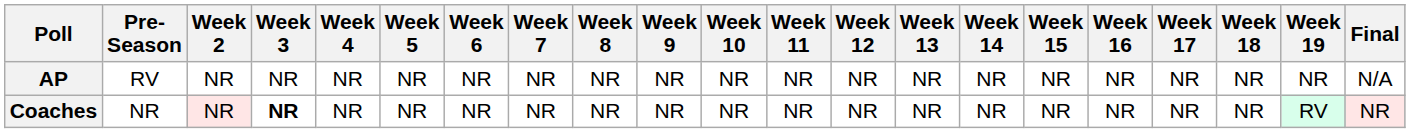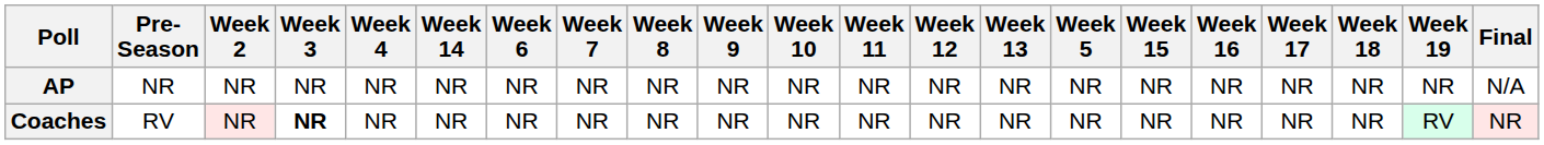columns swapped: Week 5 <-> Week 14
AP | Pre- Season: RV -> NR
Coaches | Pre- Season: NR -> RV
